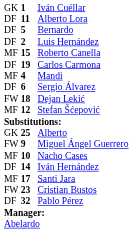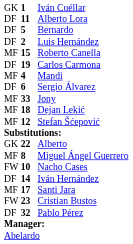+ row: MF | 33 | Jony
Dejan Lekić | column 1: FW -> MF
Alberto | column 2: 25 -> 22
Miguel Ángel Guerrero | column 1: FW -> MF
Miguel Ángel Guerrero | column 2: 9 -> 8
Nacho Cases | column 1: MF -> FW
